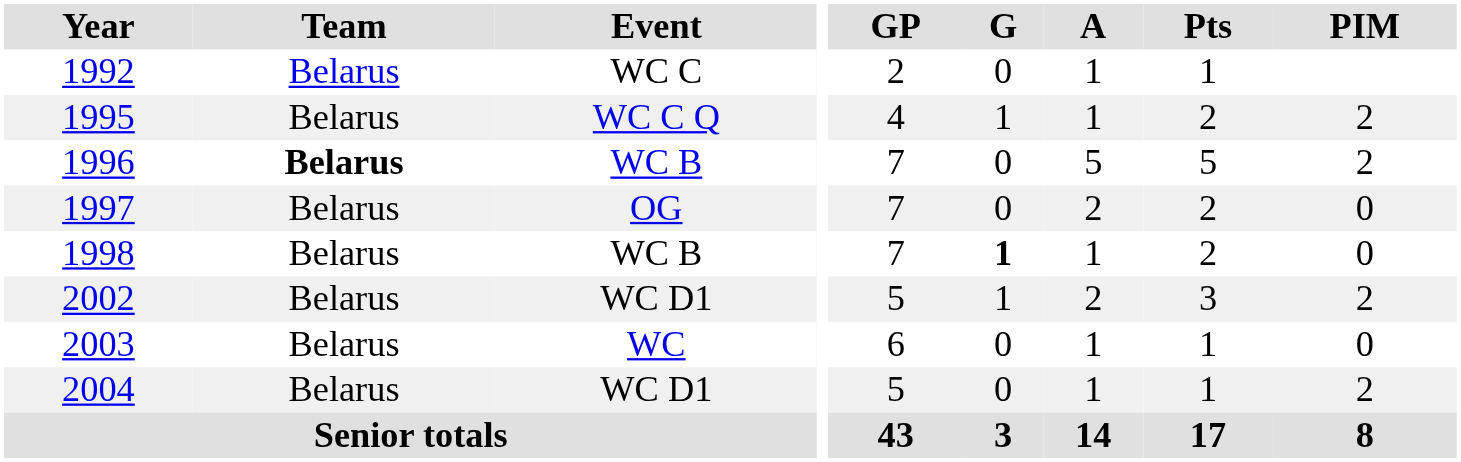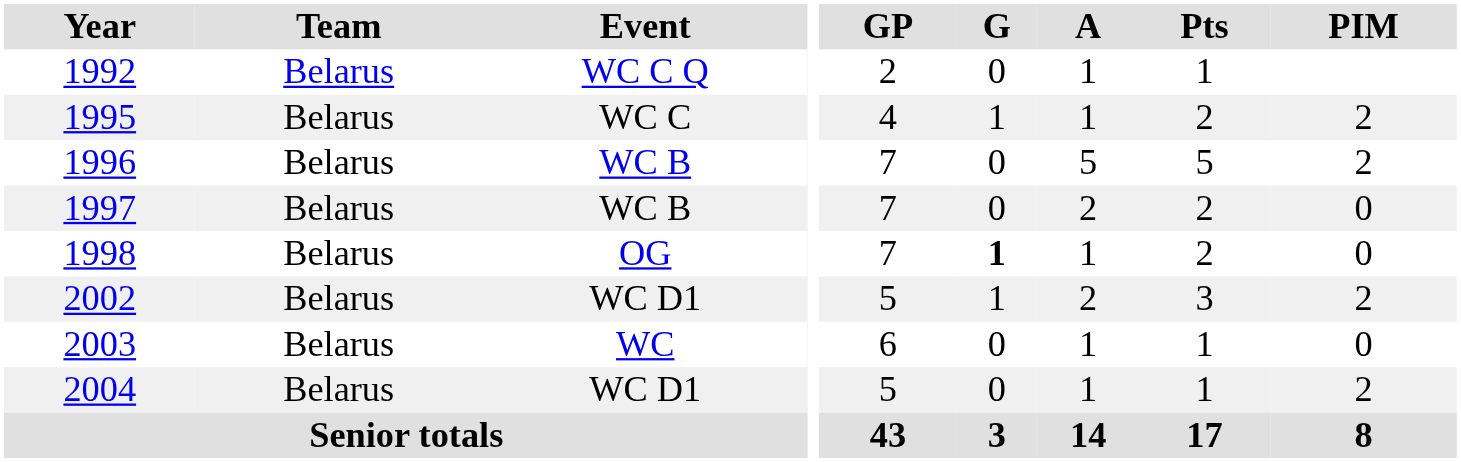1992 | Event: WC C -> WC C Q
1995 | Event: WC C Q -> WC C
1996 | Team: bold -> normal
1997 | Event: OG -> WC B
1998 | Event: WC B -> OG
